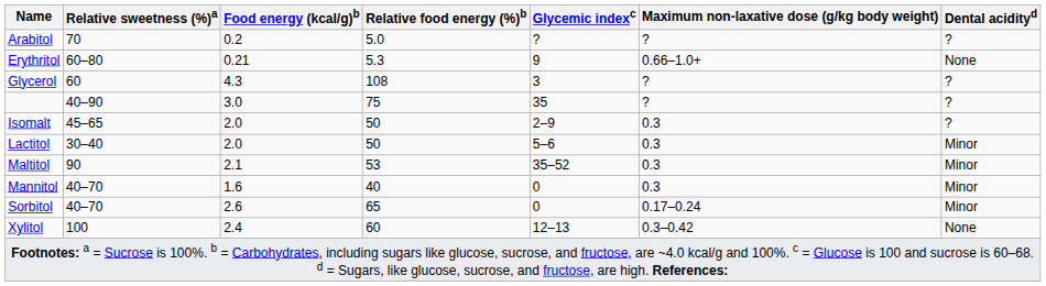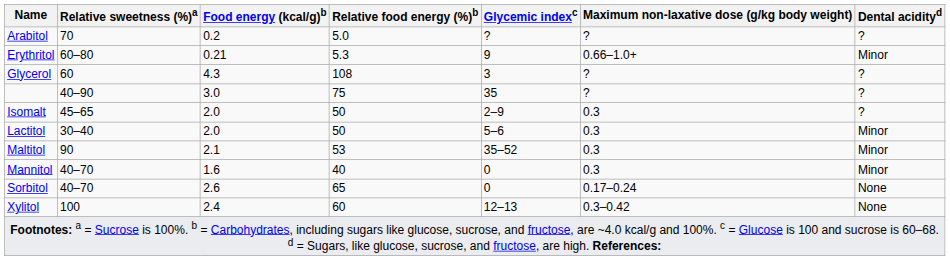Erythritol | Dental acidityd: None -> Minor
Sorbitol | Dental acidityd: Minor -> None
